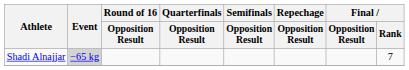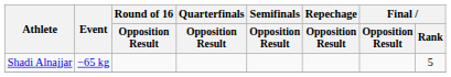Shadi Alnajjar | Event: lightgrey background -> no background
Shadi Alnajjar | Final / Rank: 7 -> 5
